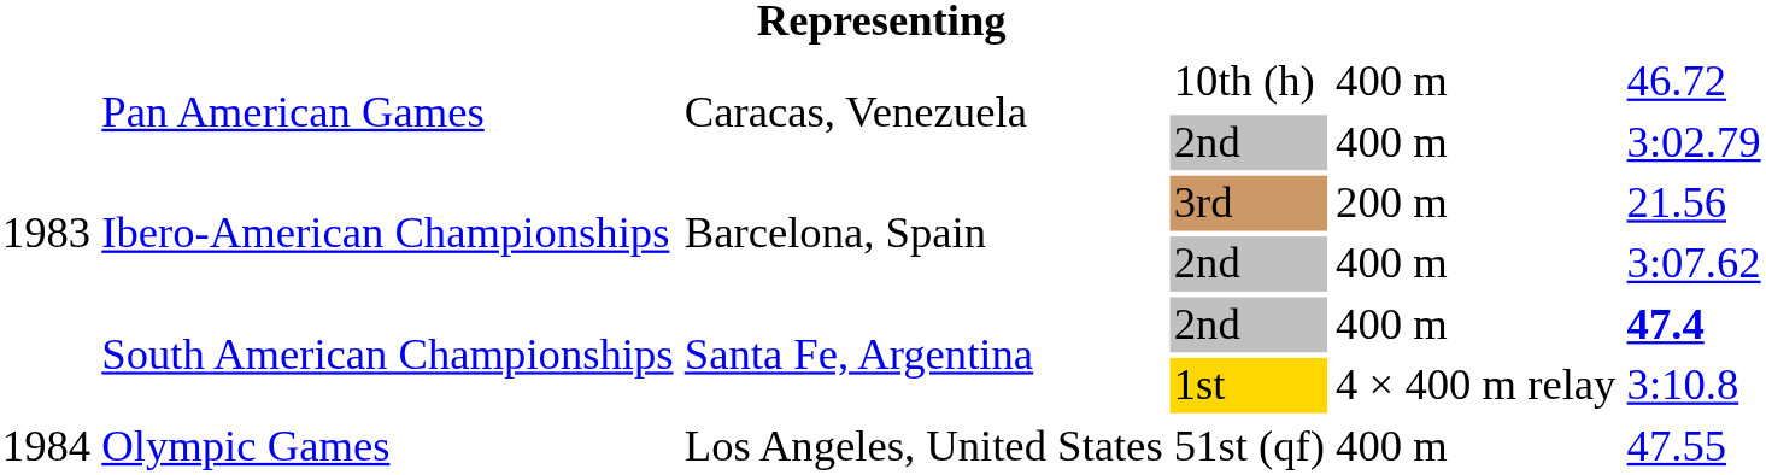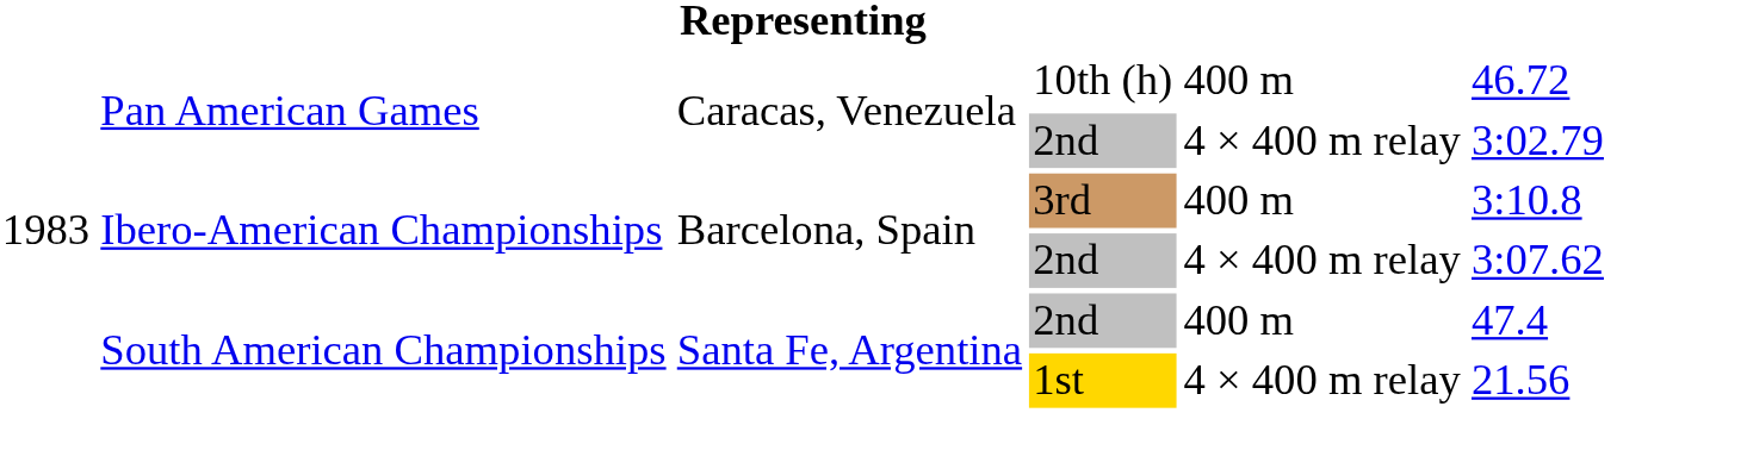Pan American Games / 2nd | column 5: 400 m -> 4 × 400 m relay
3rd | column 5: 200 m -> 400 m
3rd | column 6: 21.56 -> 3:10.8
Ibero-American Championships / 2nd | column 5: 400 m -> 4 × 400 m relay
South American Championships / 2nd | column 6: bold -> normal
1st | column 6: 3:10.8 -> 21.56
- row: 1984 | Olympic Games | Los Angeles, United States | 51st (qf) | 400 m | 47.55
